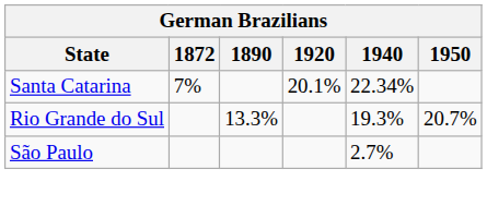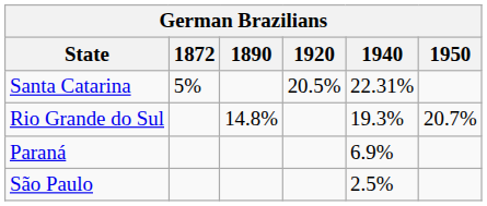Santa Catarina | 1872: 7% -> 5%
Santa Catarina | 1920: 20.1% -> 20.5%
Santa Catarina | 1940: 22.34% -> 22.31%
Rio Grande do Sul | 1890: 13.3% -> 14.8%
+ row: Paraná | 6.9%
São Paulo | 1940: 2.7% -> 2.5%
